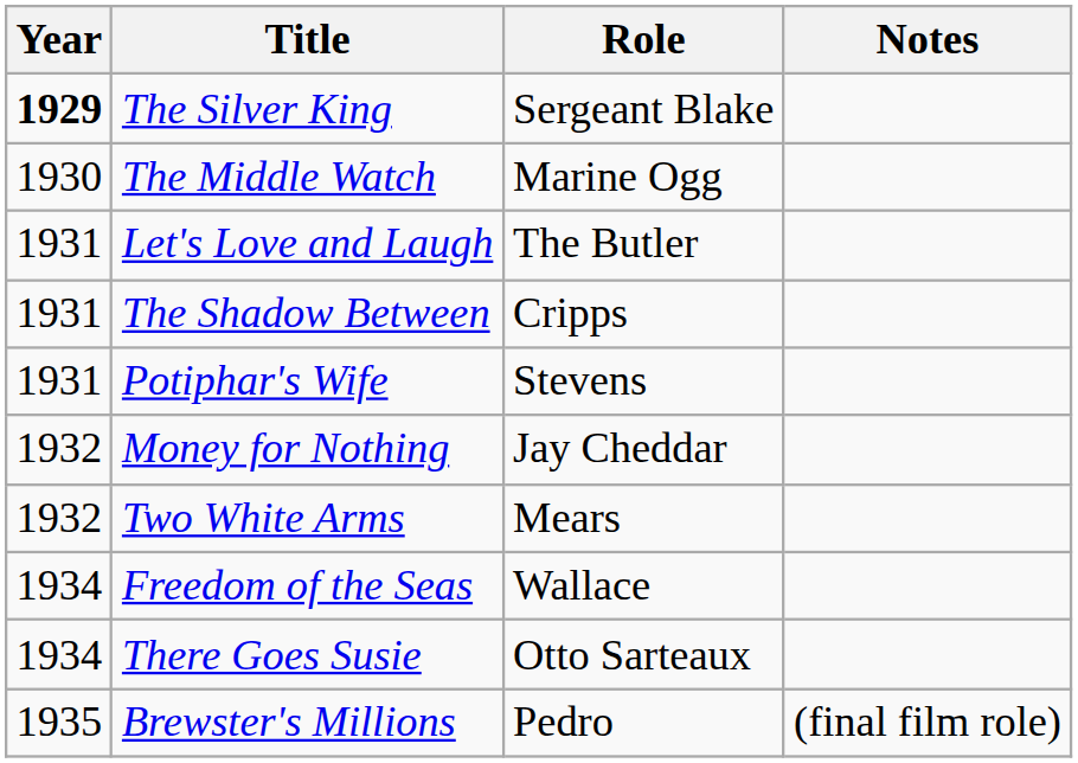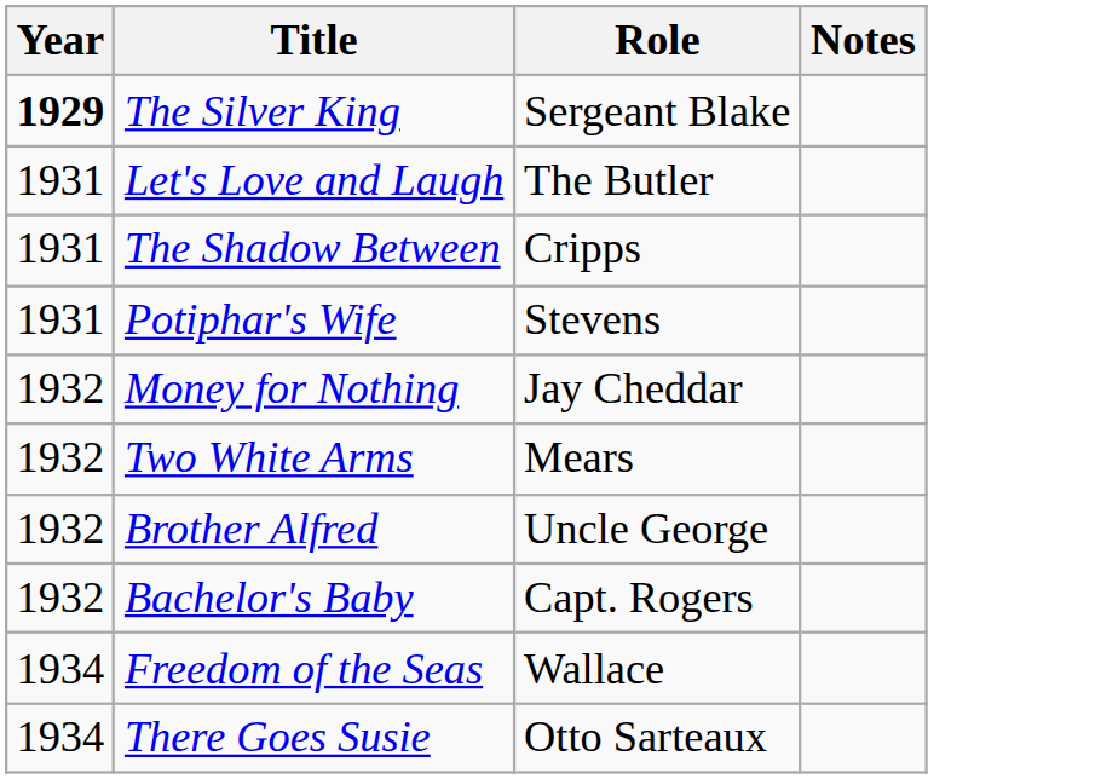- row: 1930 | The Middle Watch | Marine Ogg
+ row: 1932 | Brother Alfred | Uncle George
+ row: 1932 | Bachelor's Baby | Capt. Rogers
- row: 1935 | Brewster's Millions | Pedro | (final film role)
